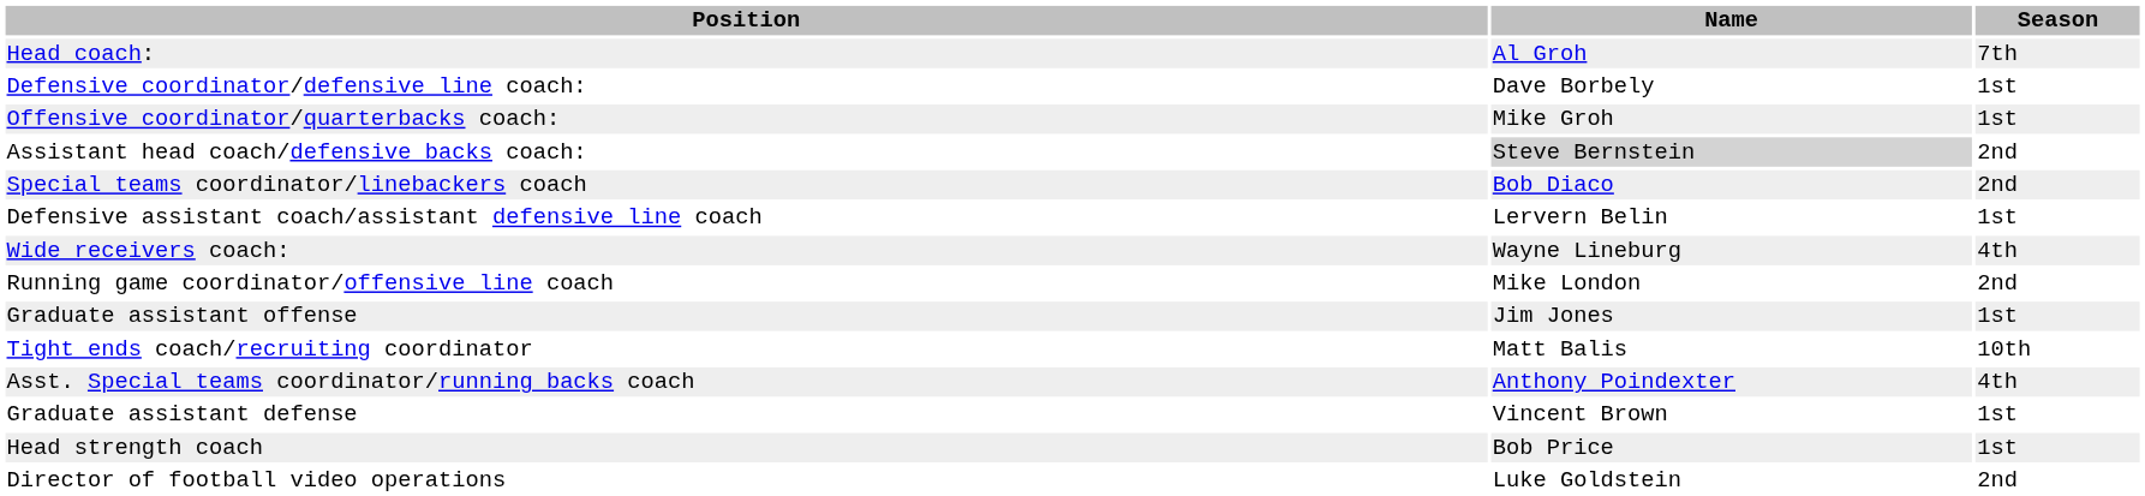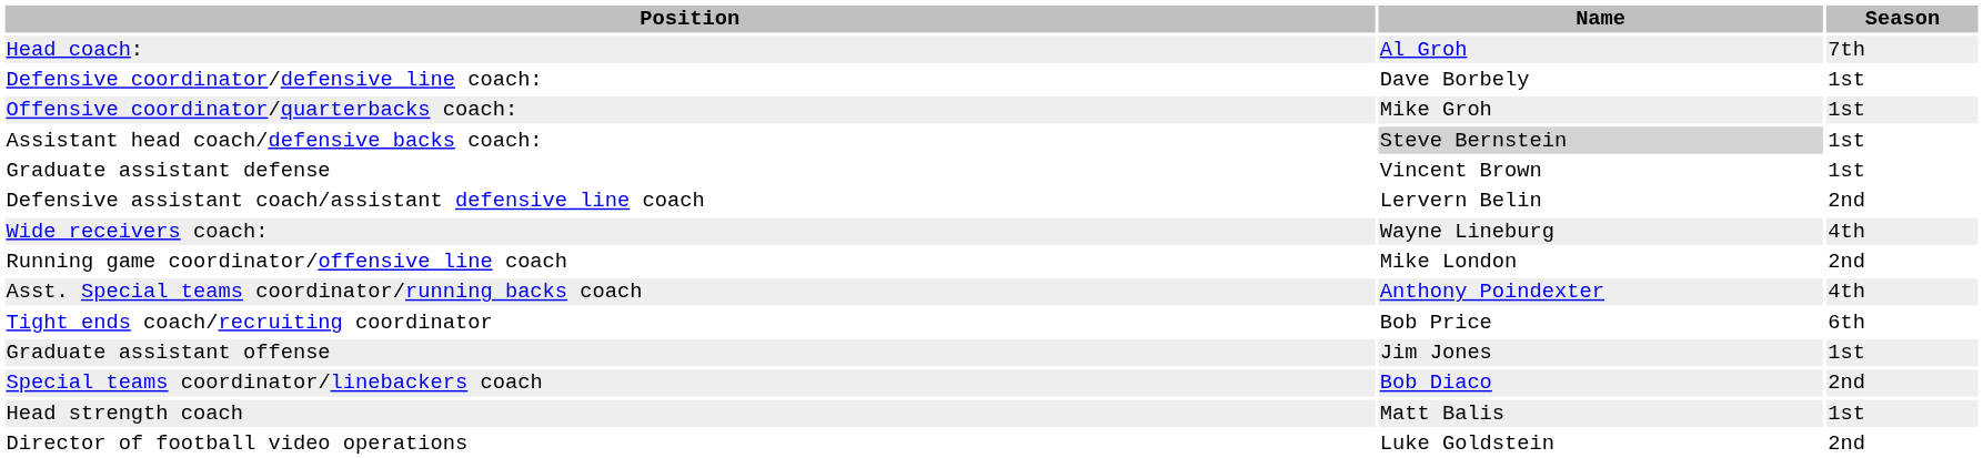Assistant head coach/defensive backs coach: | Season: 2nd -> 1st
rows swapped: Special teams coordinator/linebackers coach <-> Graduate assistant defense
Defensive assistant coach/assistant defensive line coach | Season: 1st -> 2nd
rows swapped: Asst. Special teams coordinator/running backs coach <-> Graduate assistant offense
Tight ends coach/recruiting coordinator | Name: Matt Balis -> Bob Price
Tight ends coach/recruiting coordinator | Season: 10th -> 6th
Head strength coach | Name: Bob Price -> Matt Balis
